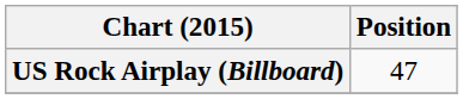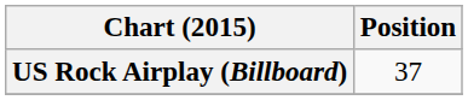US Rock Airplay (Billboard) | Position: 47 -> 37
